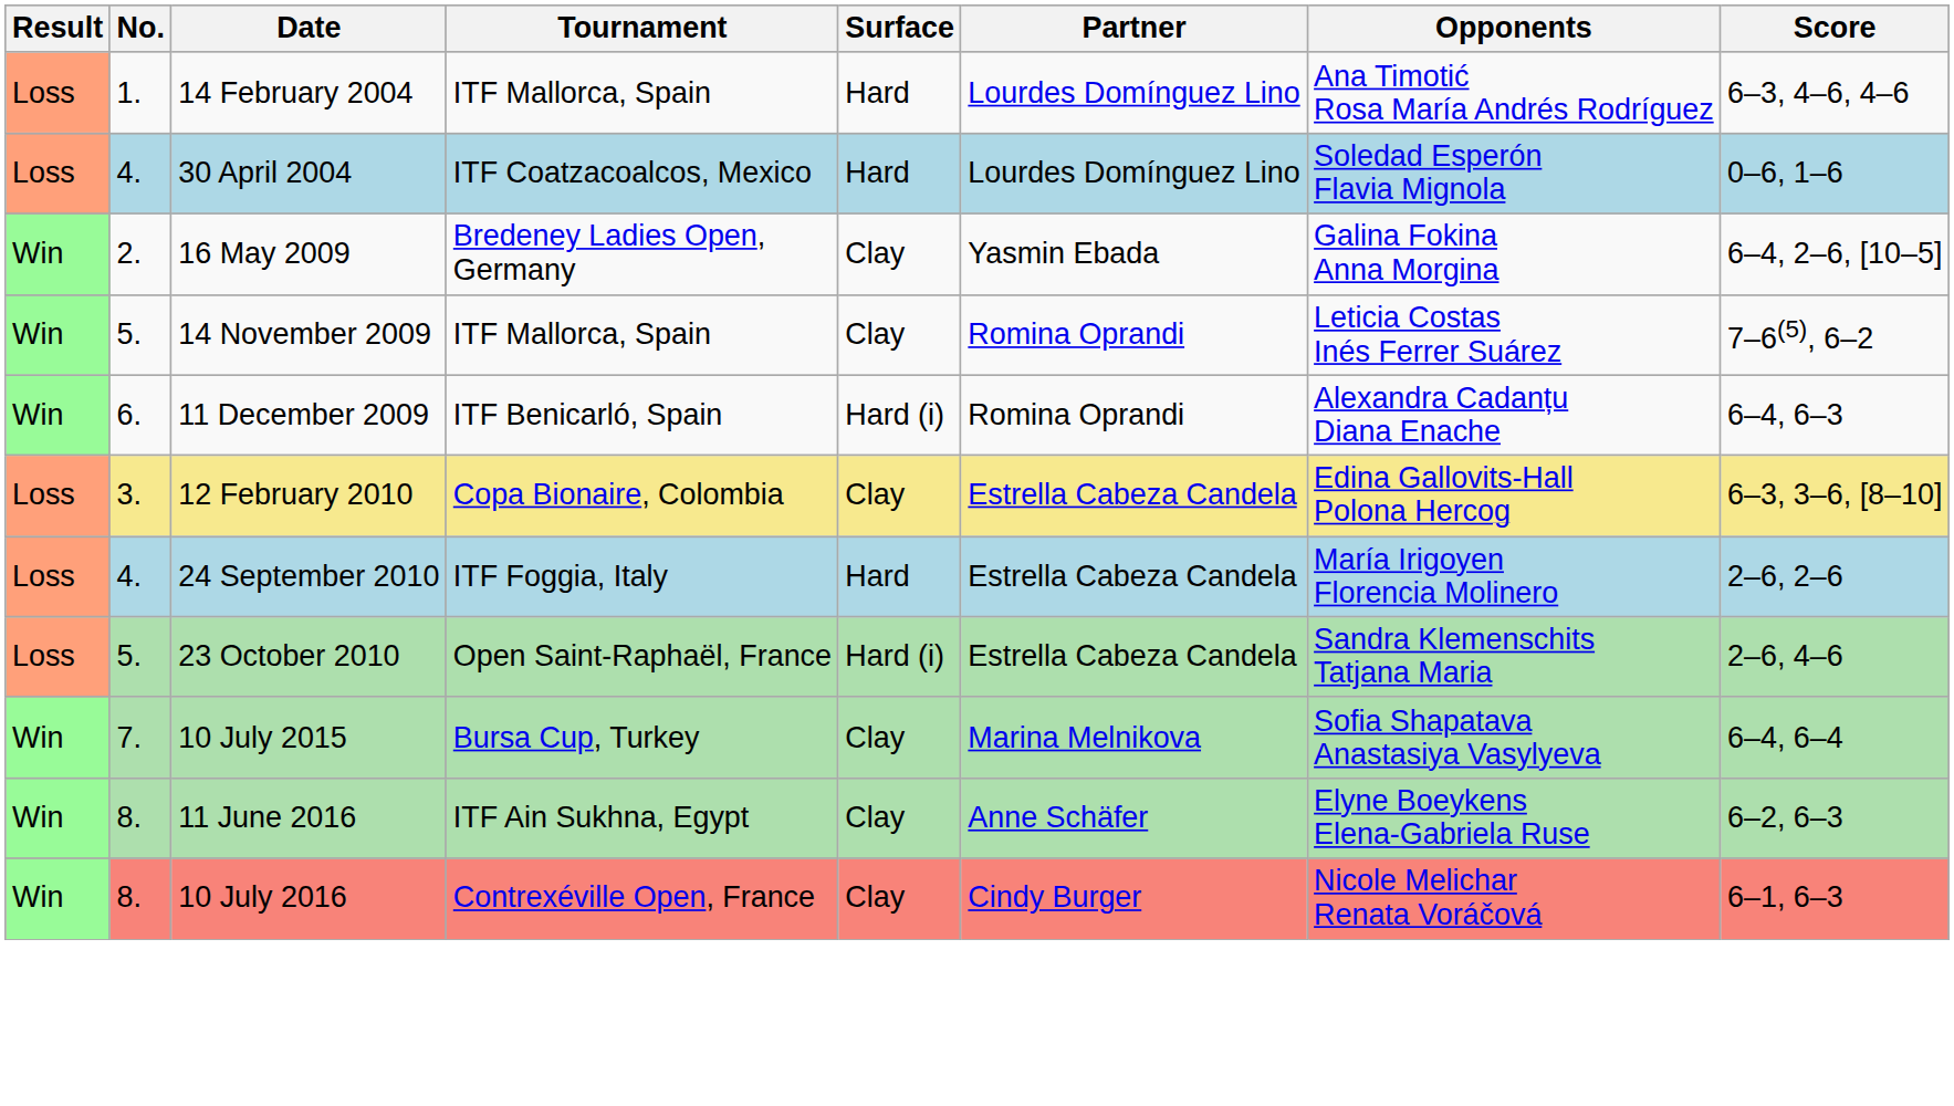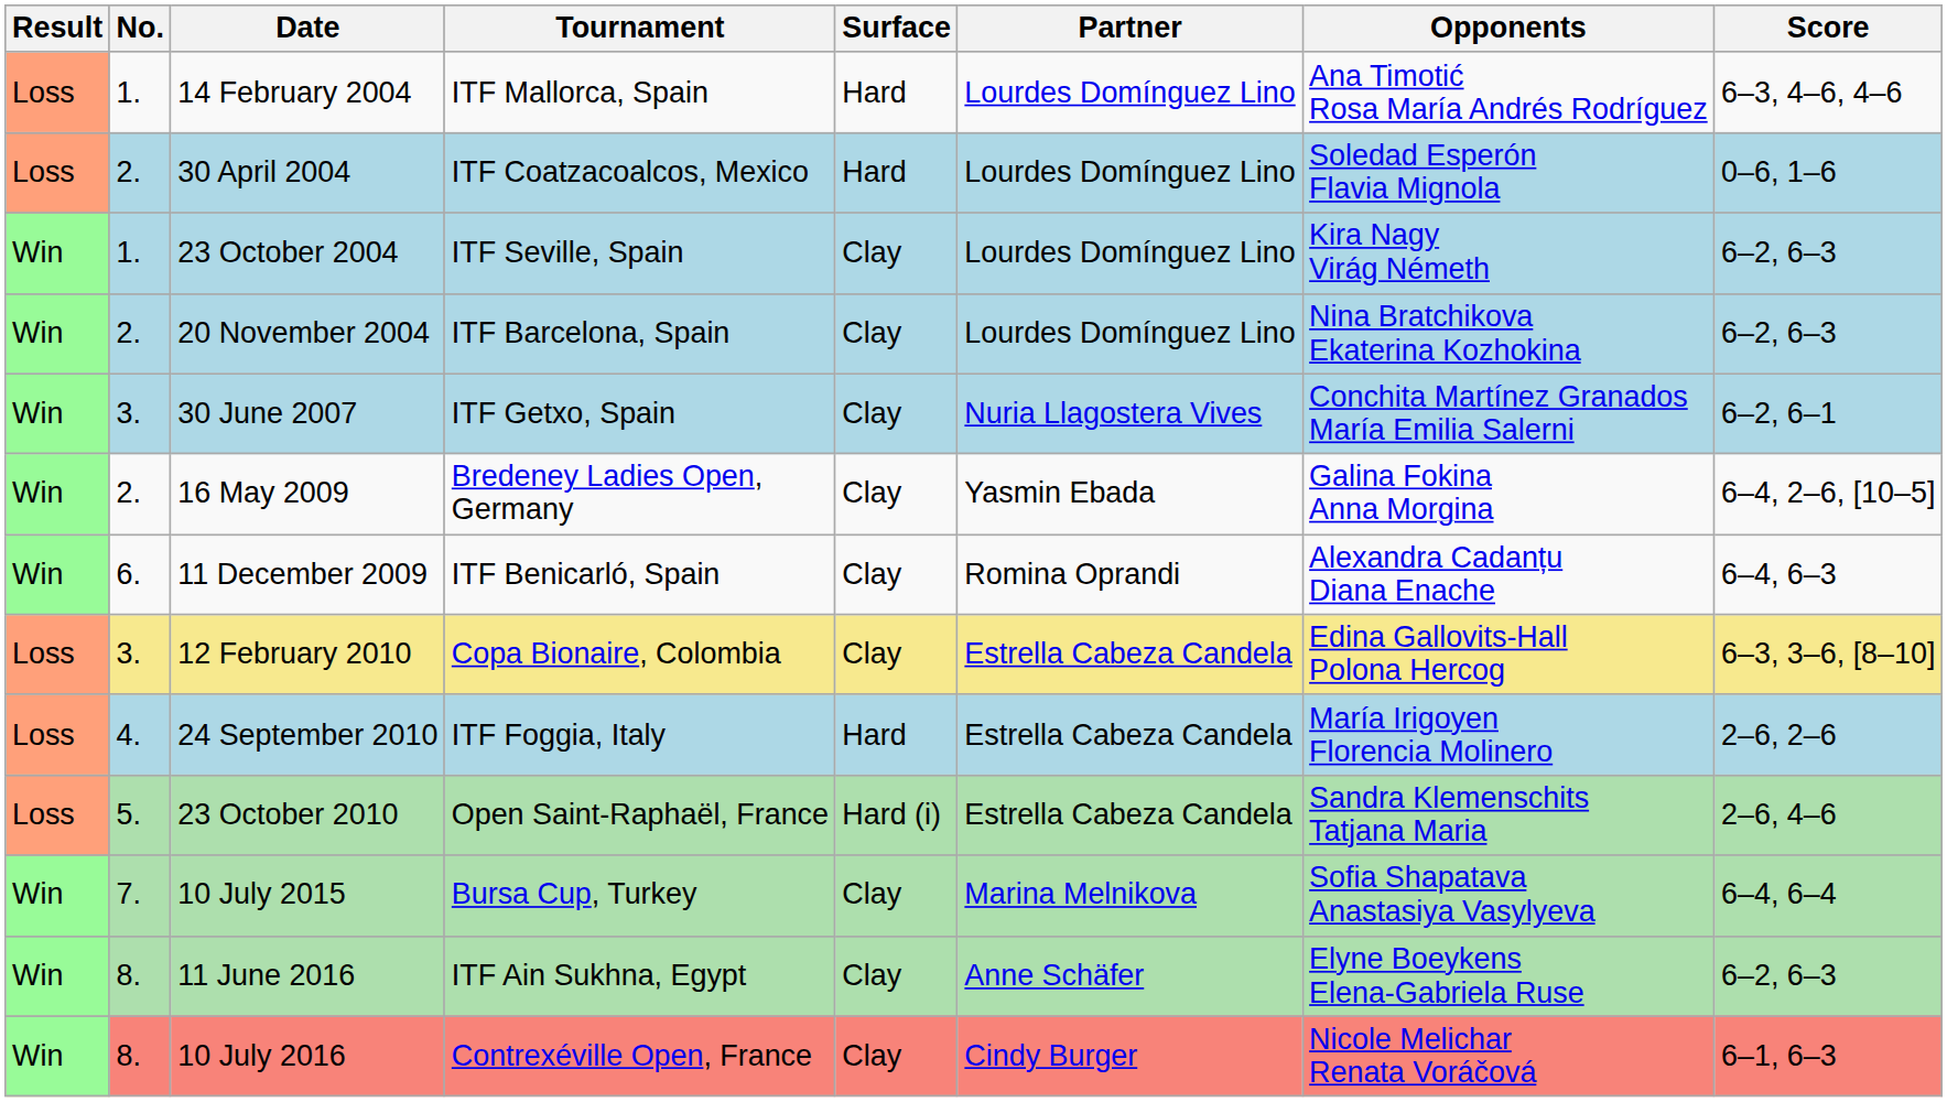30 April 2004 | No.: 4. -> 2.
+ row: Win | 1. | 23 October 2004 | ITF Seville, Spain | Clay | Lourdes Domínguez Lino | Kira Nagy Virág Németh | 6–2, 6–3
+ row: Win | 2. | 20 November 2004 | ITF Barcelona, Spain | Clay | Lourdes Domínguez Lino | Nina Bratchikova Ekaterina Kozhokina | 6–2, 6–3
+ row: Win | 3. | 30 June 2007 | ITF Getxo, Spain | Clay | Nuria Llagostera Vives | Conchita Martínez Granados María Emilia Salerni | 6–2, 6–1
- row: Win | 5. | 14 November 2009 | ITF Mallorca, Spain | Clay | Romina Oprandi | Leticia Costas Inés Ferrer Suárez | 7–6(5), 6–2
11 December 2009 | Surface: Hard (i) -> Clay
